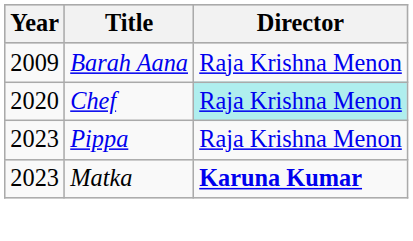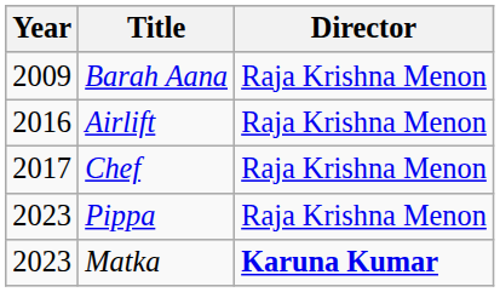+ row: 2016 | Airlift | Raja Krishna Menon
Chef | Year: 2020 -> 2017
Chef | Director: paleturquoise background -> no background
